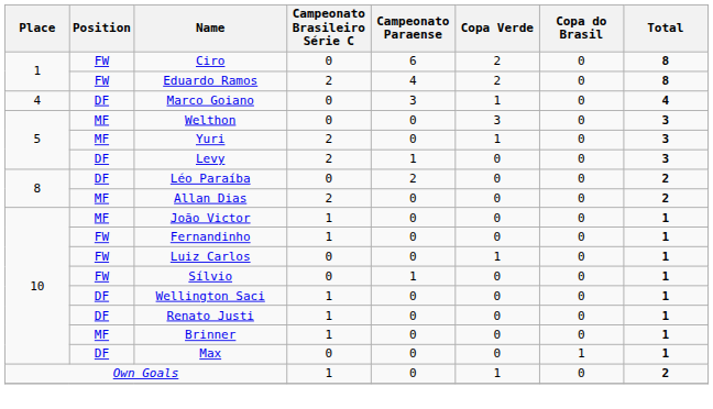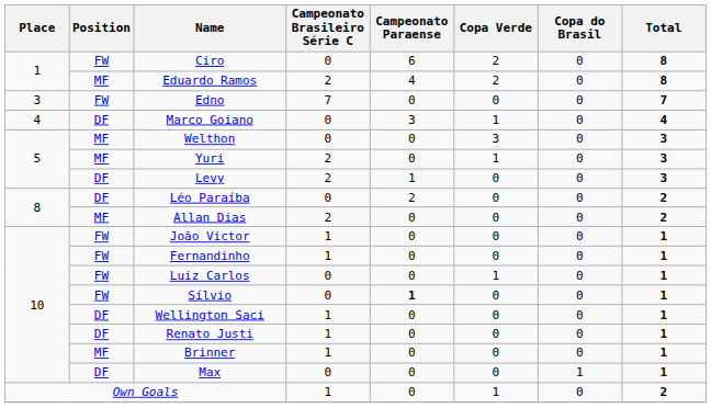Eduardo Ramos | Position: FW -> MF
+ row: 3 | FW | Edno | 7 | 0 | 0 | 0 | 7
João Victor | Position: MF -> FW
Sílvio | Campeonato Paraense: normal -> bold
